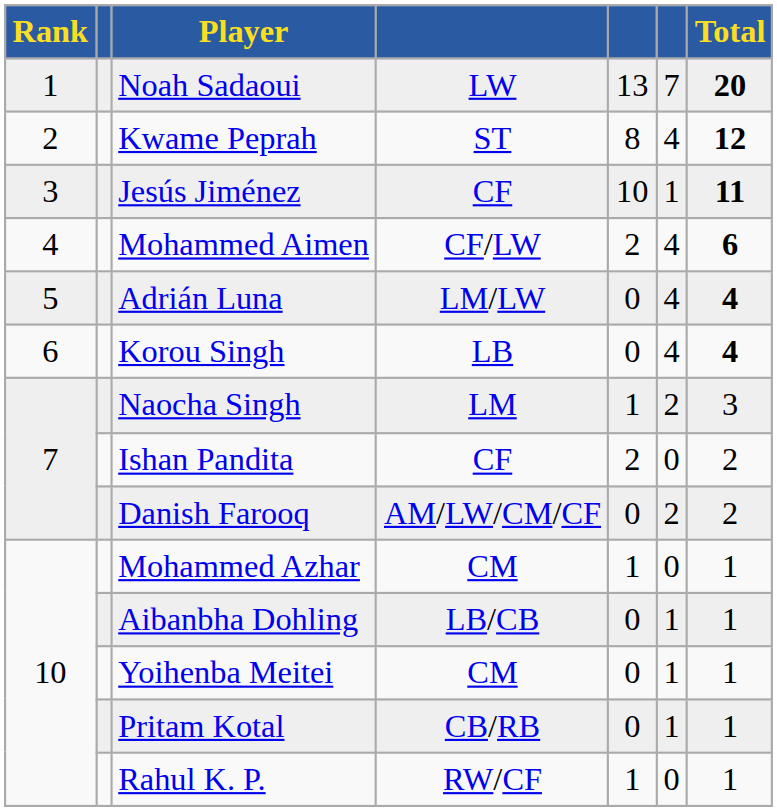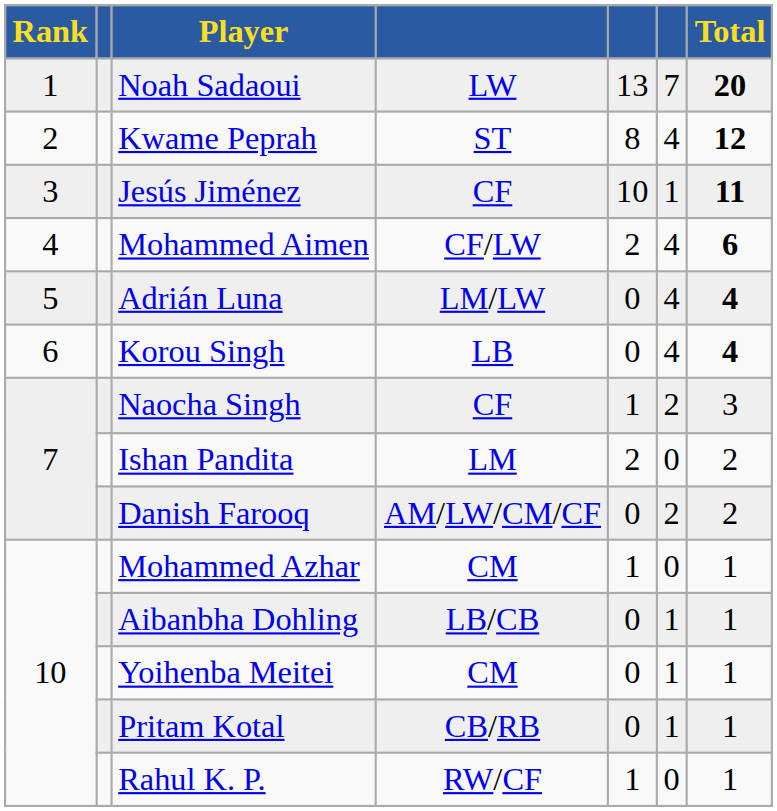Naocha Singh | column 4: LM -> CF
Ishan Pandita | column 4: CF -> LM
